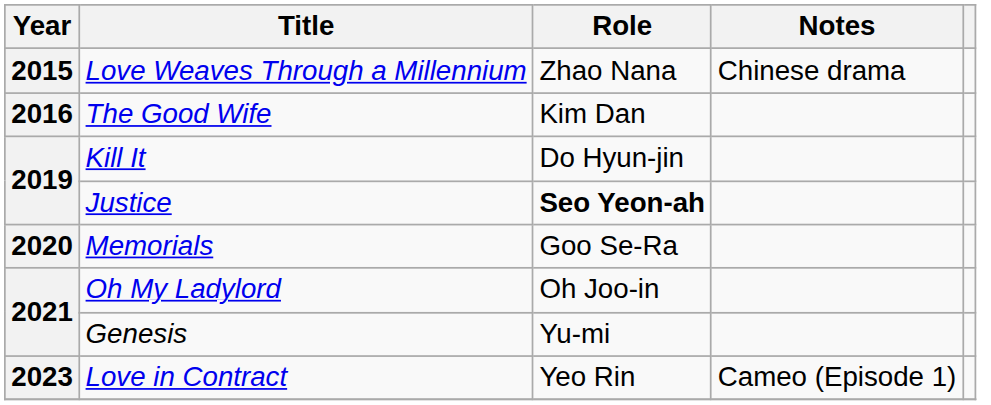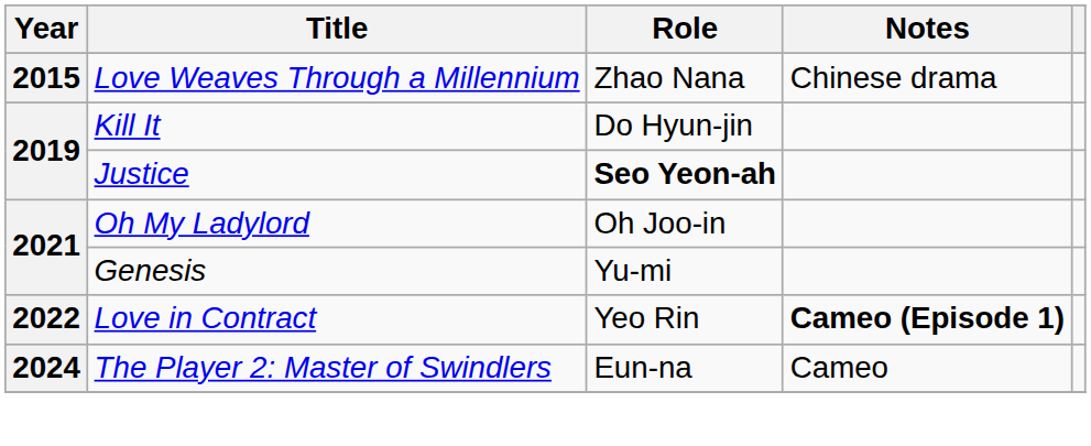- row: 2016 | The Good Wife | Kim Dan
- row: 2020 | Memorials | Goo Se-Ra
Love in Contract | Year: 2023 -> 2022
Love in Contract | Notes: normal -> bold
+ row: 2024 | The Player 2: Master of Swindlers | Eun-na | Cameo
